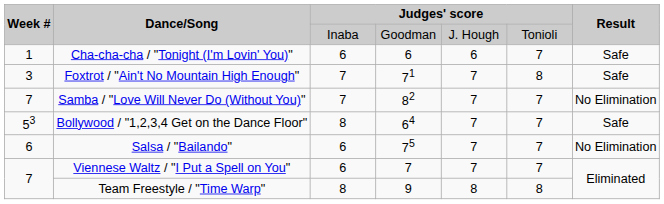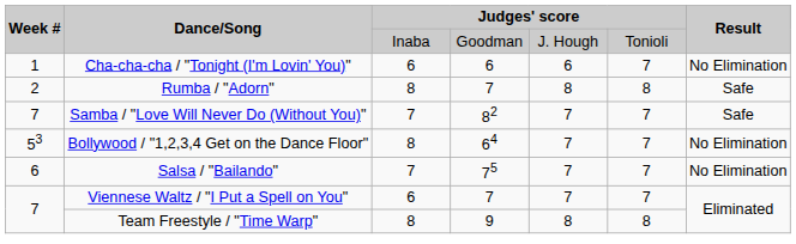Cha-cha-cha / "Tonight (I'm Lovin' You)" | Result: Safe -> No Elimination
+ row: 2 | Rumba / "Adorn" | 8 | 7 | 8 | 8 | Safe
- row: 3 | Foxtrot / "Ain't No Mountain High Enough" | 7 | 71 | 7 | 8 | Safe
Samba / "Love Will Never Do (Without You)" | Result: No Elimination -> Safe
Bollywood / "1,2,3,4 Get on the Dance Floor" | Result: Safe -> No Elimination
Salsa / "Bailando" | column 3: 6 -> 7
